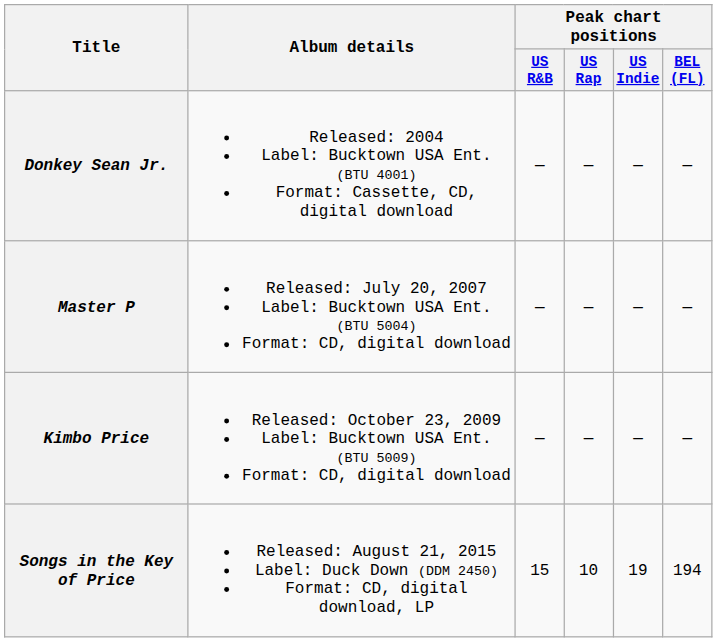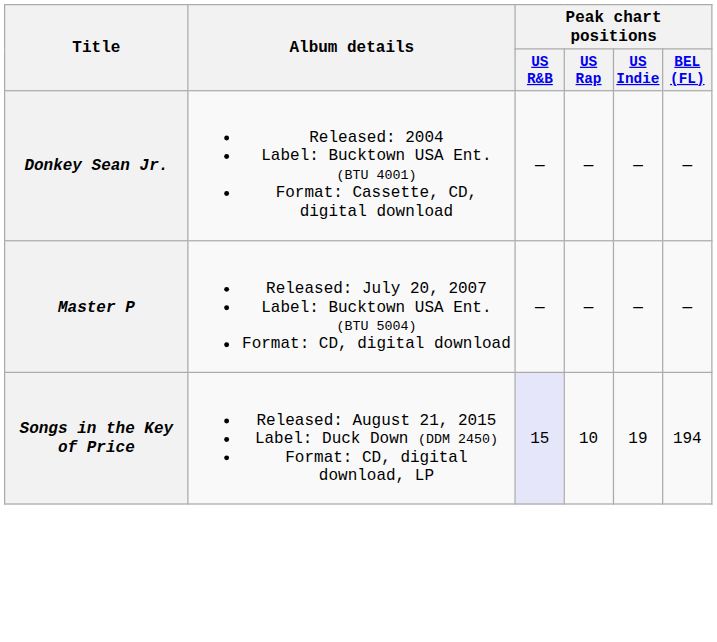- row: Kimbo Price | Released: October 23, 2009 Label: Bucktown USA Ent. (BTU 5009) Format: CD, digital download | — | — | — | —
Songs in the Key of Price | Peak chart positions / US R&B: no background -> lavender background
